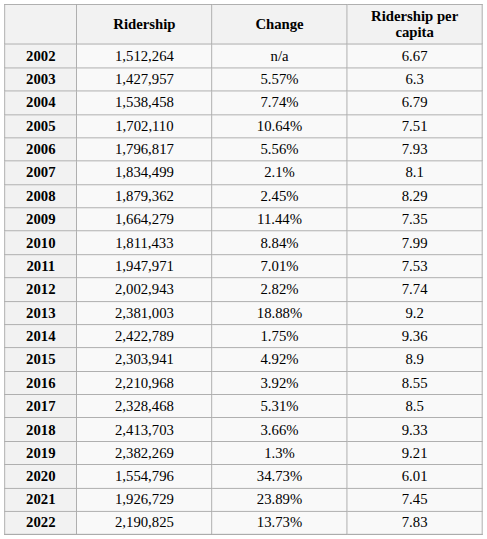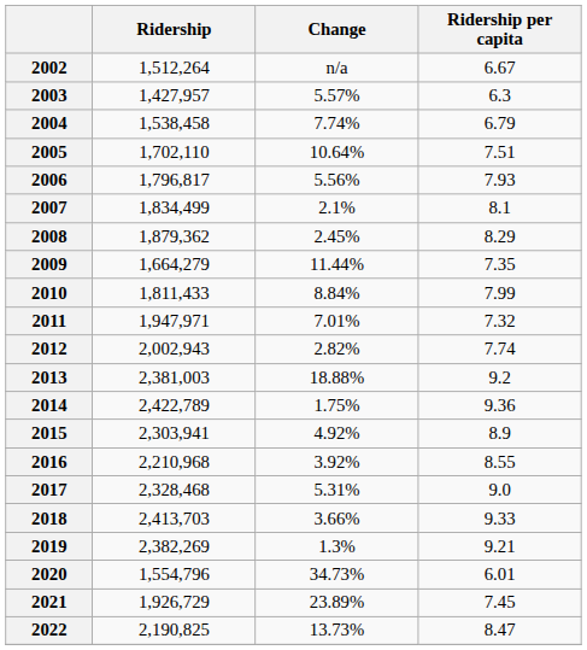2011 | Ridership per capita: 7.53 -> 7.32
2017 | Ridership per capita: 8.5 -> 9.0
2022 | Ridership per capita: 7.83 -> 8.47
